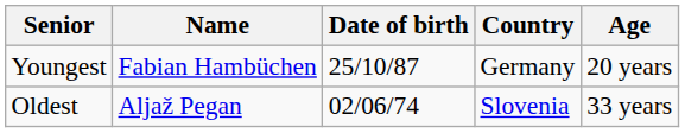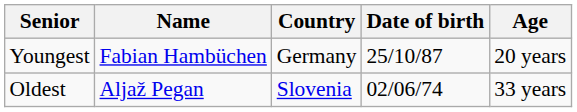columns swapped: Country <-> Date of birth
